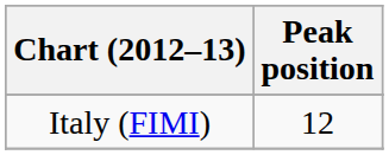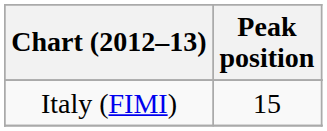Italy (FIMI) | Peak position: 12 -> 15
